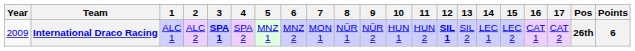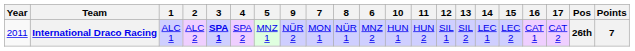columns swapped: 6 <-> 9
International Draco Racing | Year: 2009 -> 2011
International Draco Racing | 12: bold -> normal
International Draco Racing | Points: 6 -> 7
